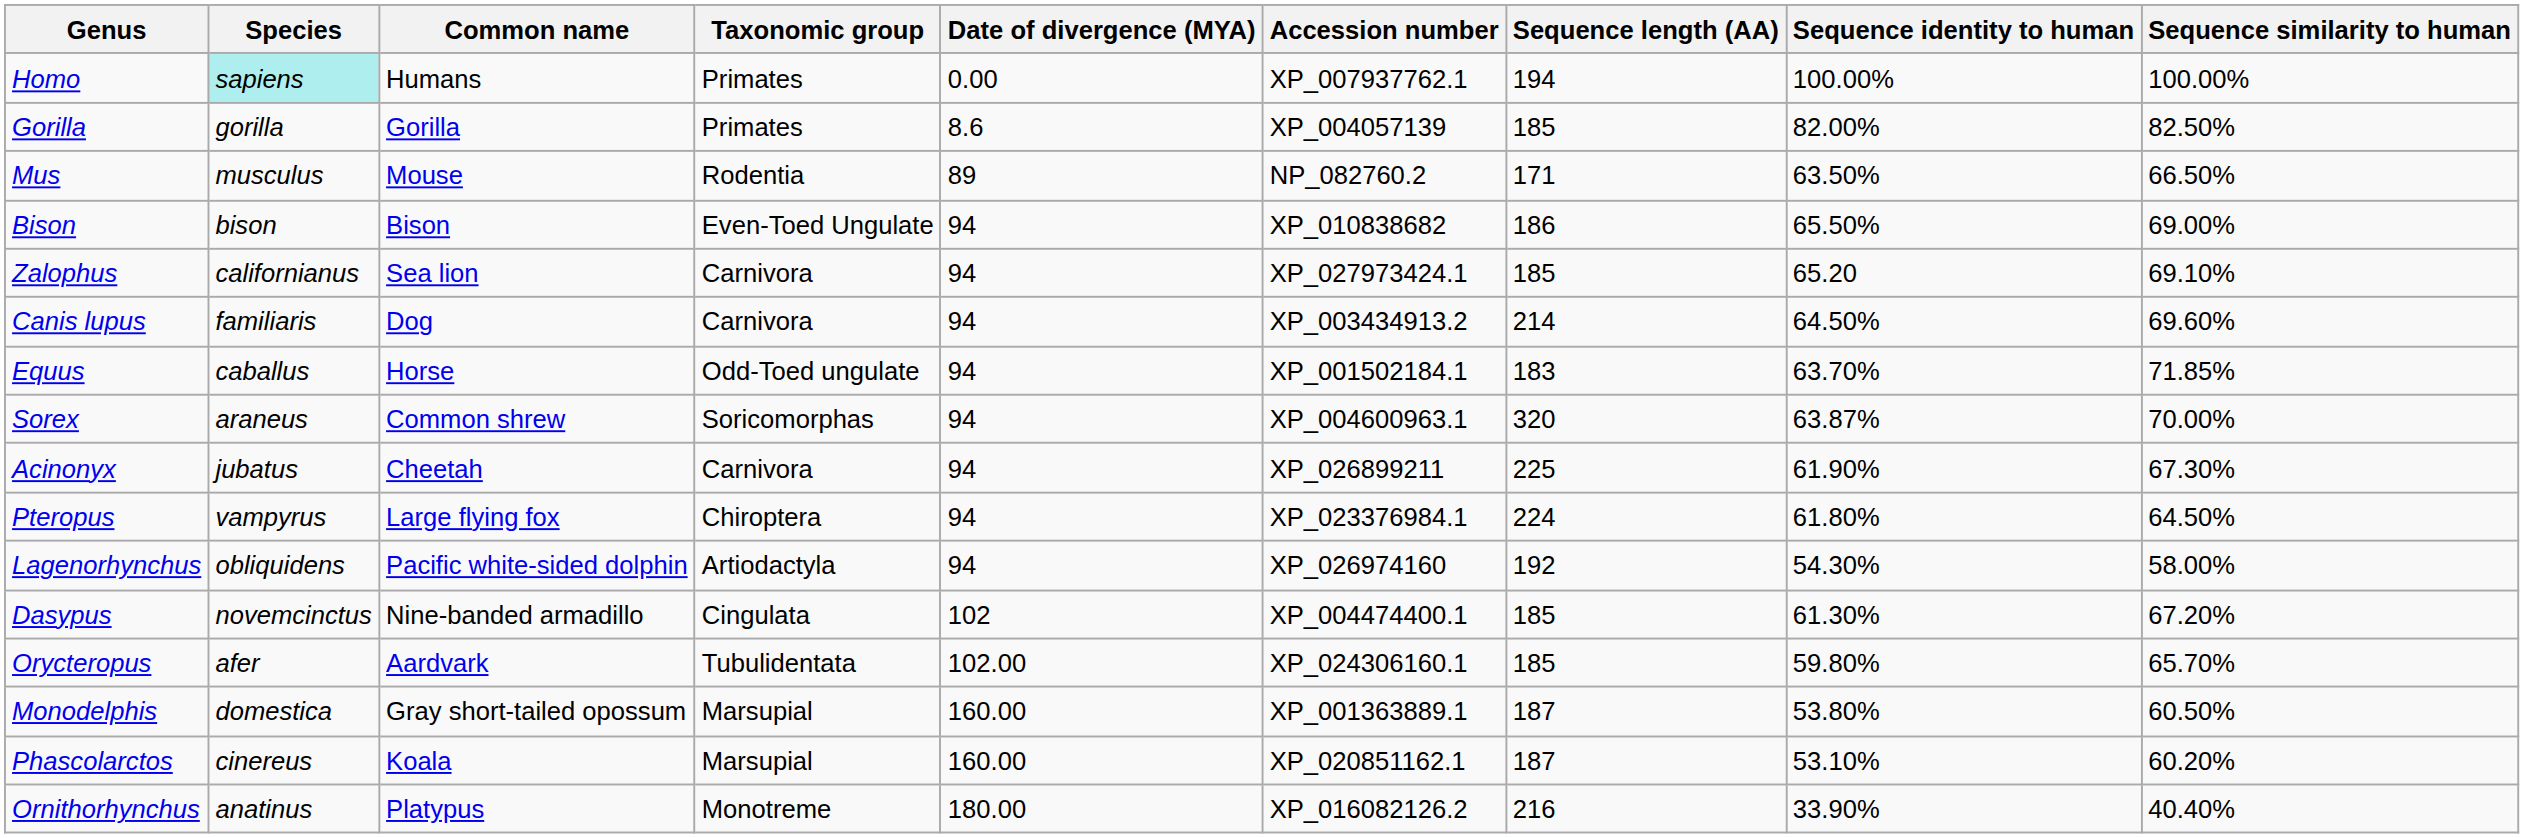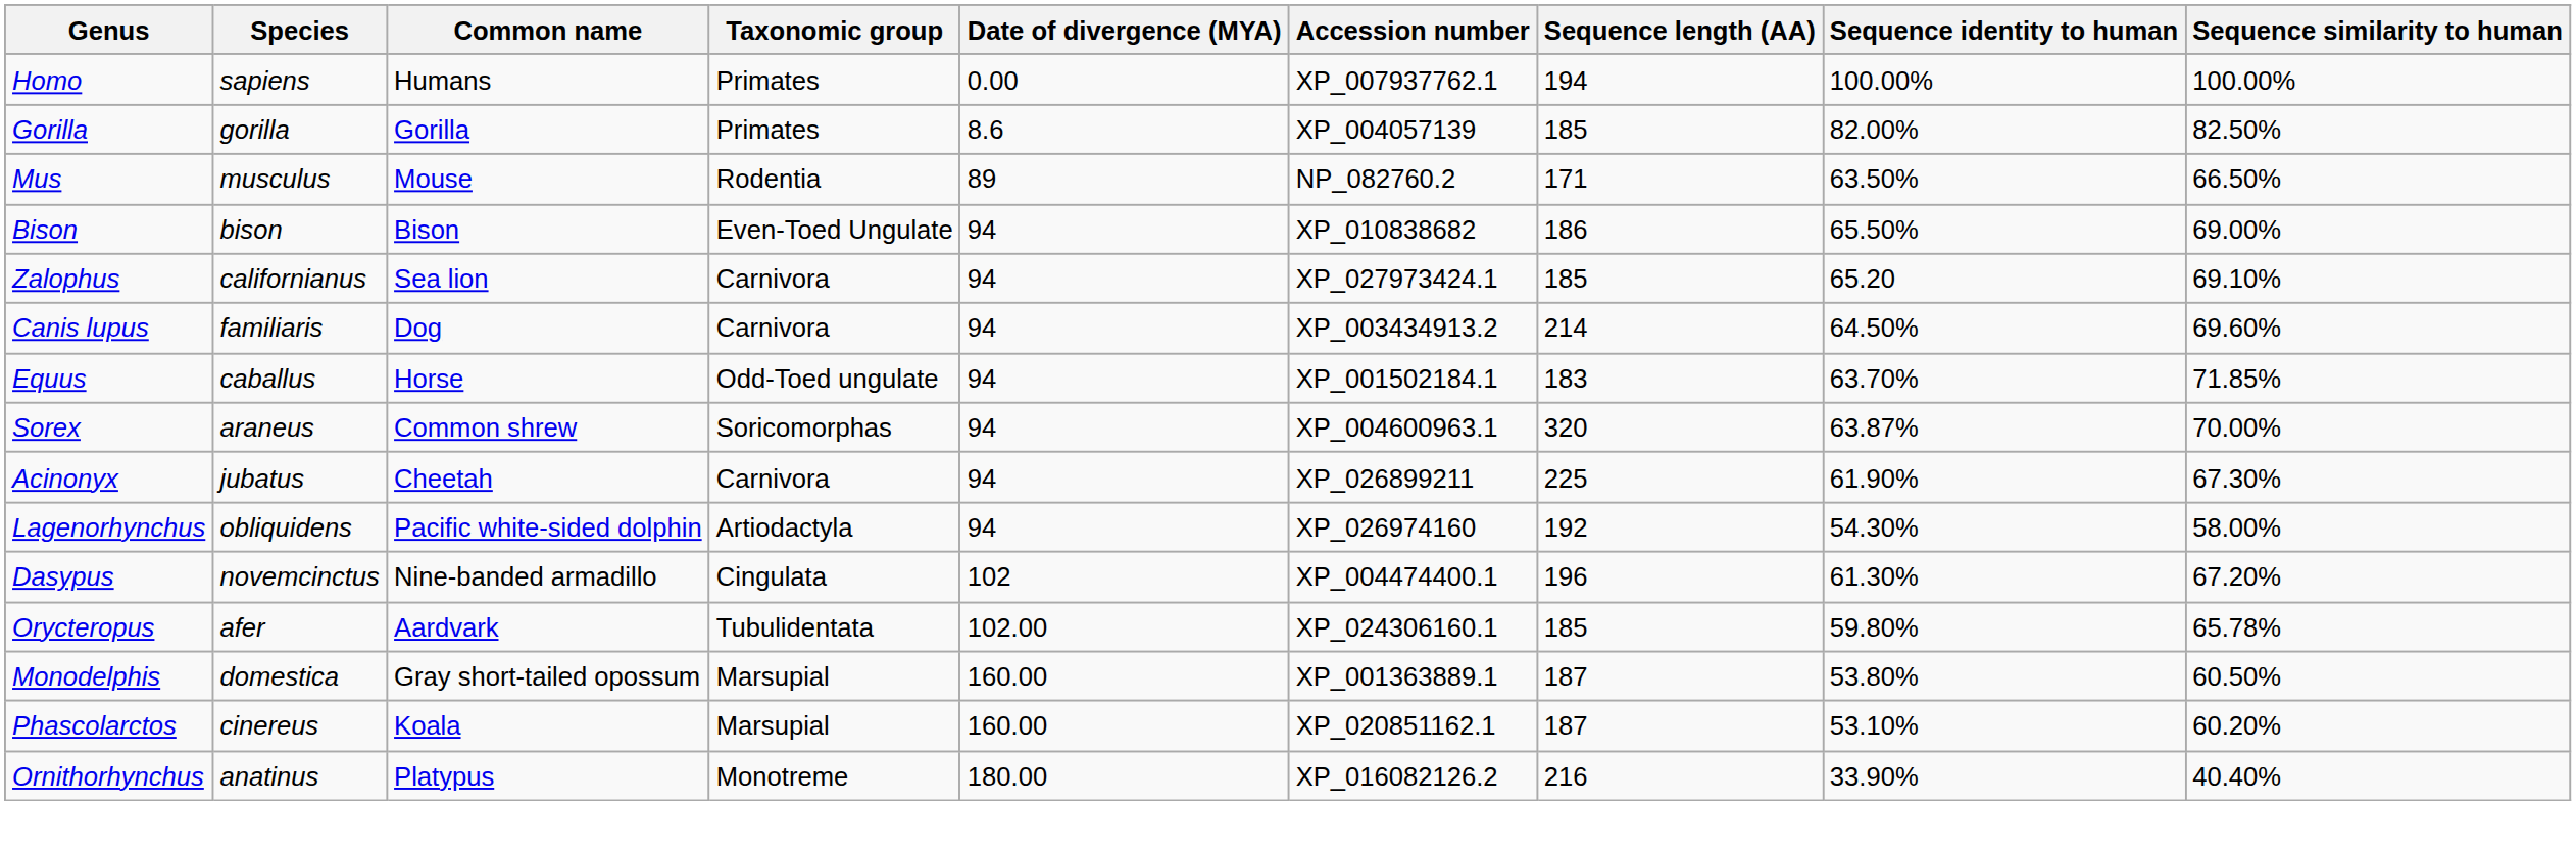Homo | Species: paleturquoise background -> no background
- row: Pteropus | vampyrus | Large flying fox | Chiroptera | 94 | XP_023376984.1 | 224 | 61.80% | 64.50%
Dasypus | Sequence length (AA): 185 -> 196
Orycteropus | Sequence similarity to human: 65.70% -> 65.78%
